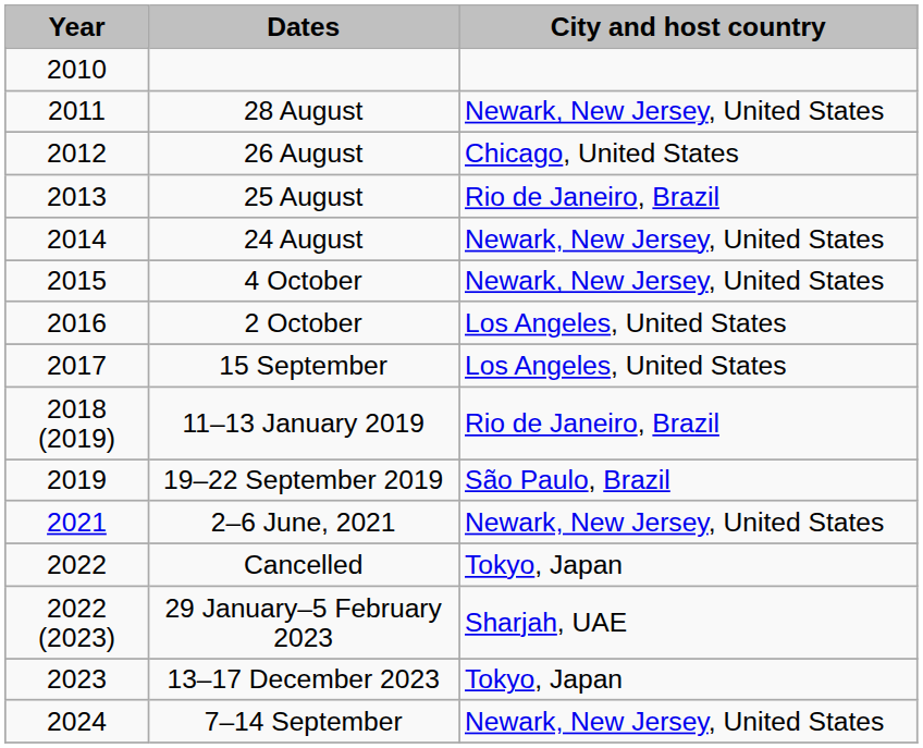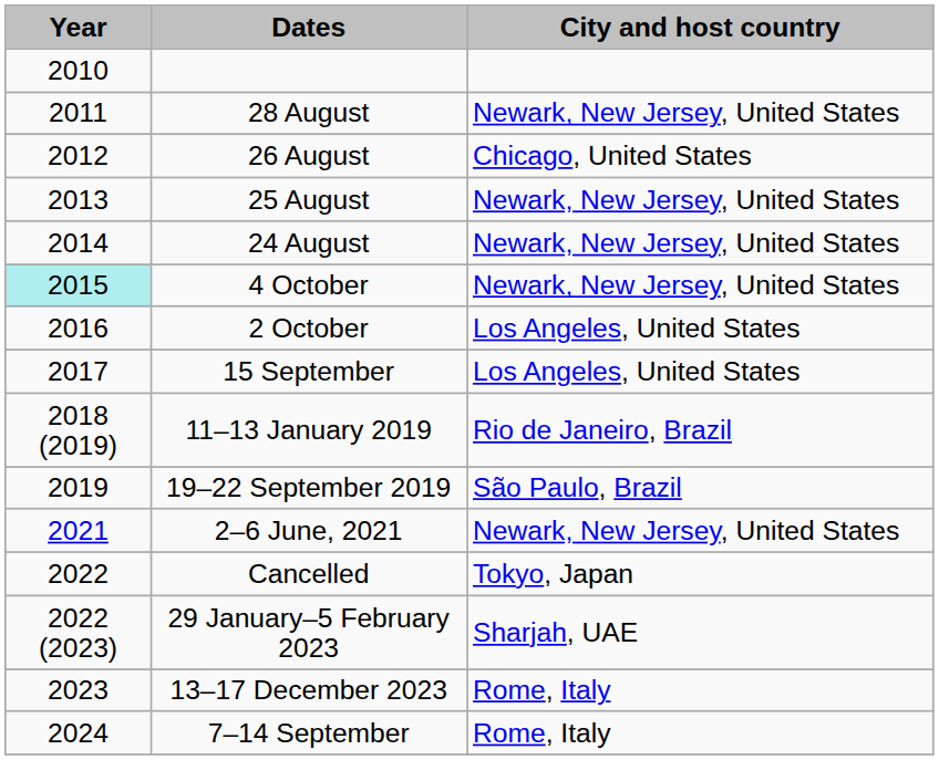25 August | City and host country: Rio de Janeiro, Brazil -> Newark, New Jersey, United States
4 October | Year: no background -> paleturquoise background
13–17 December 2023 | City and host country: Tokyo, Japan -> Rome, Italy
7–14 September | City and host country: Newark, New Jersey, United States -> Rome, Italy
